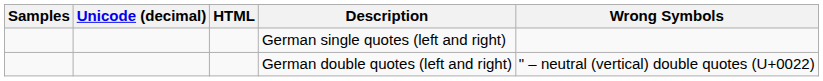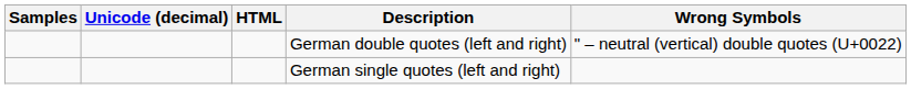rows swapped: German single quotes (left and right) <-> German double quotes (left and right)
